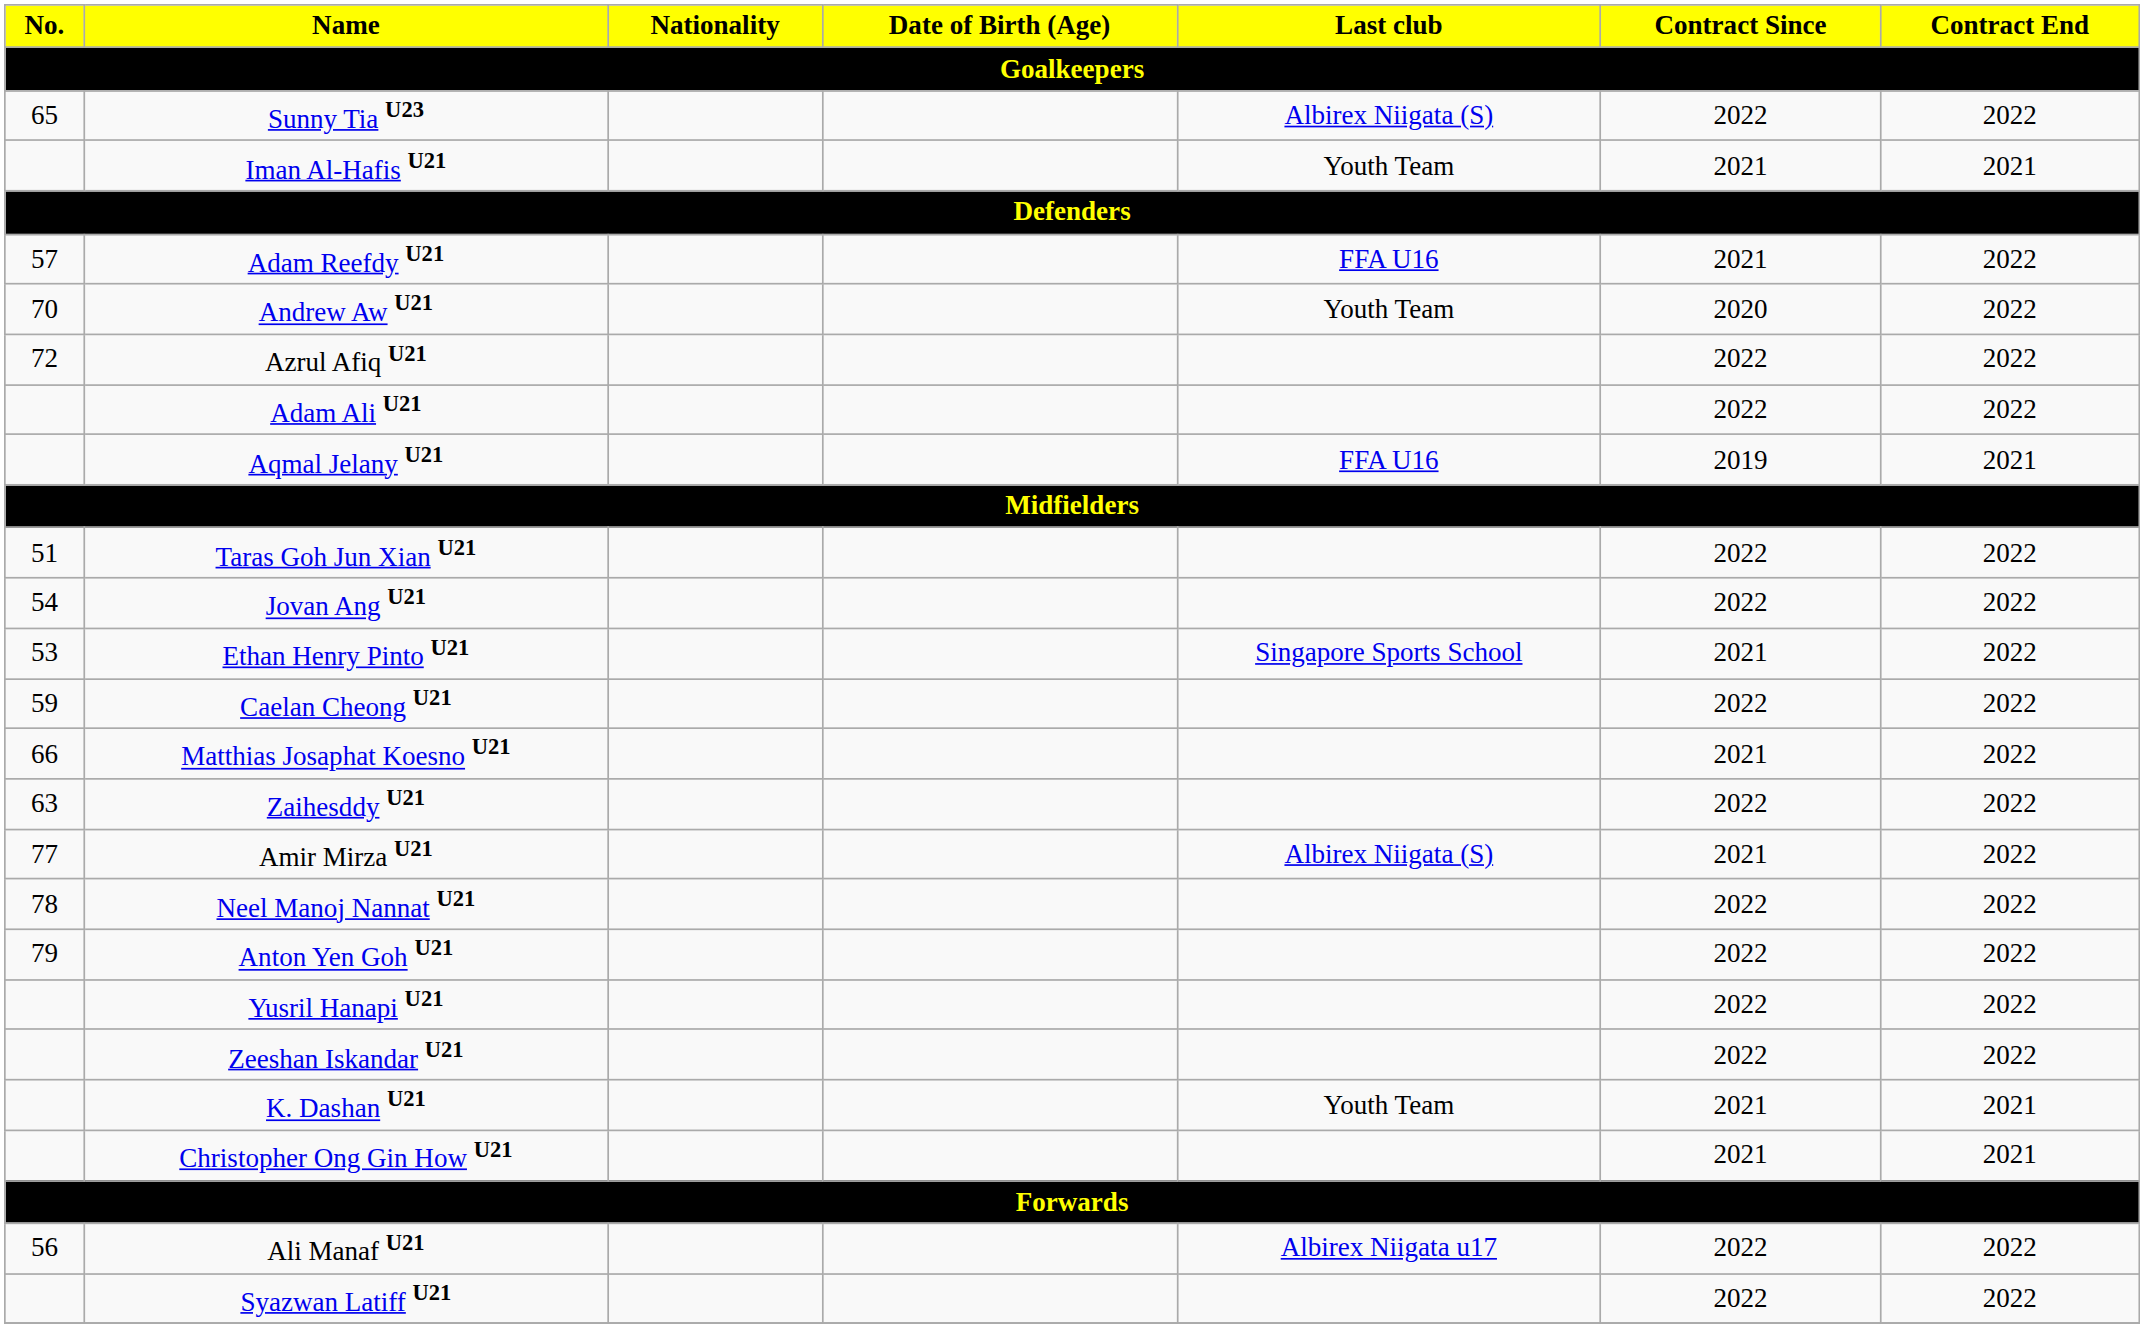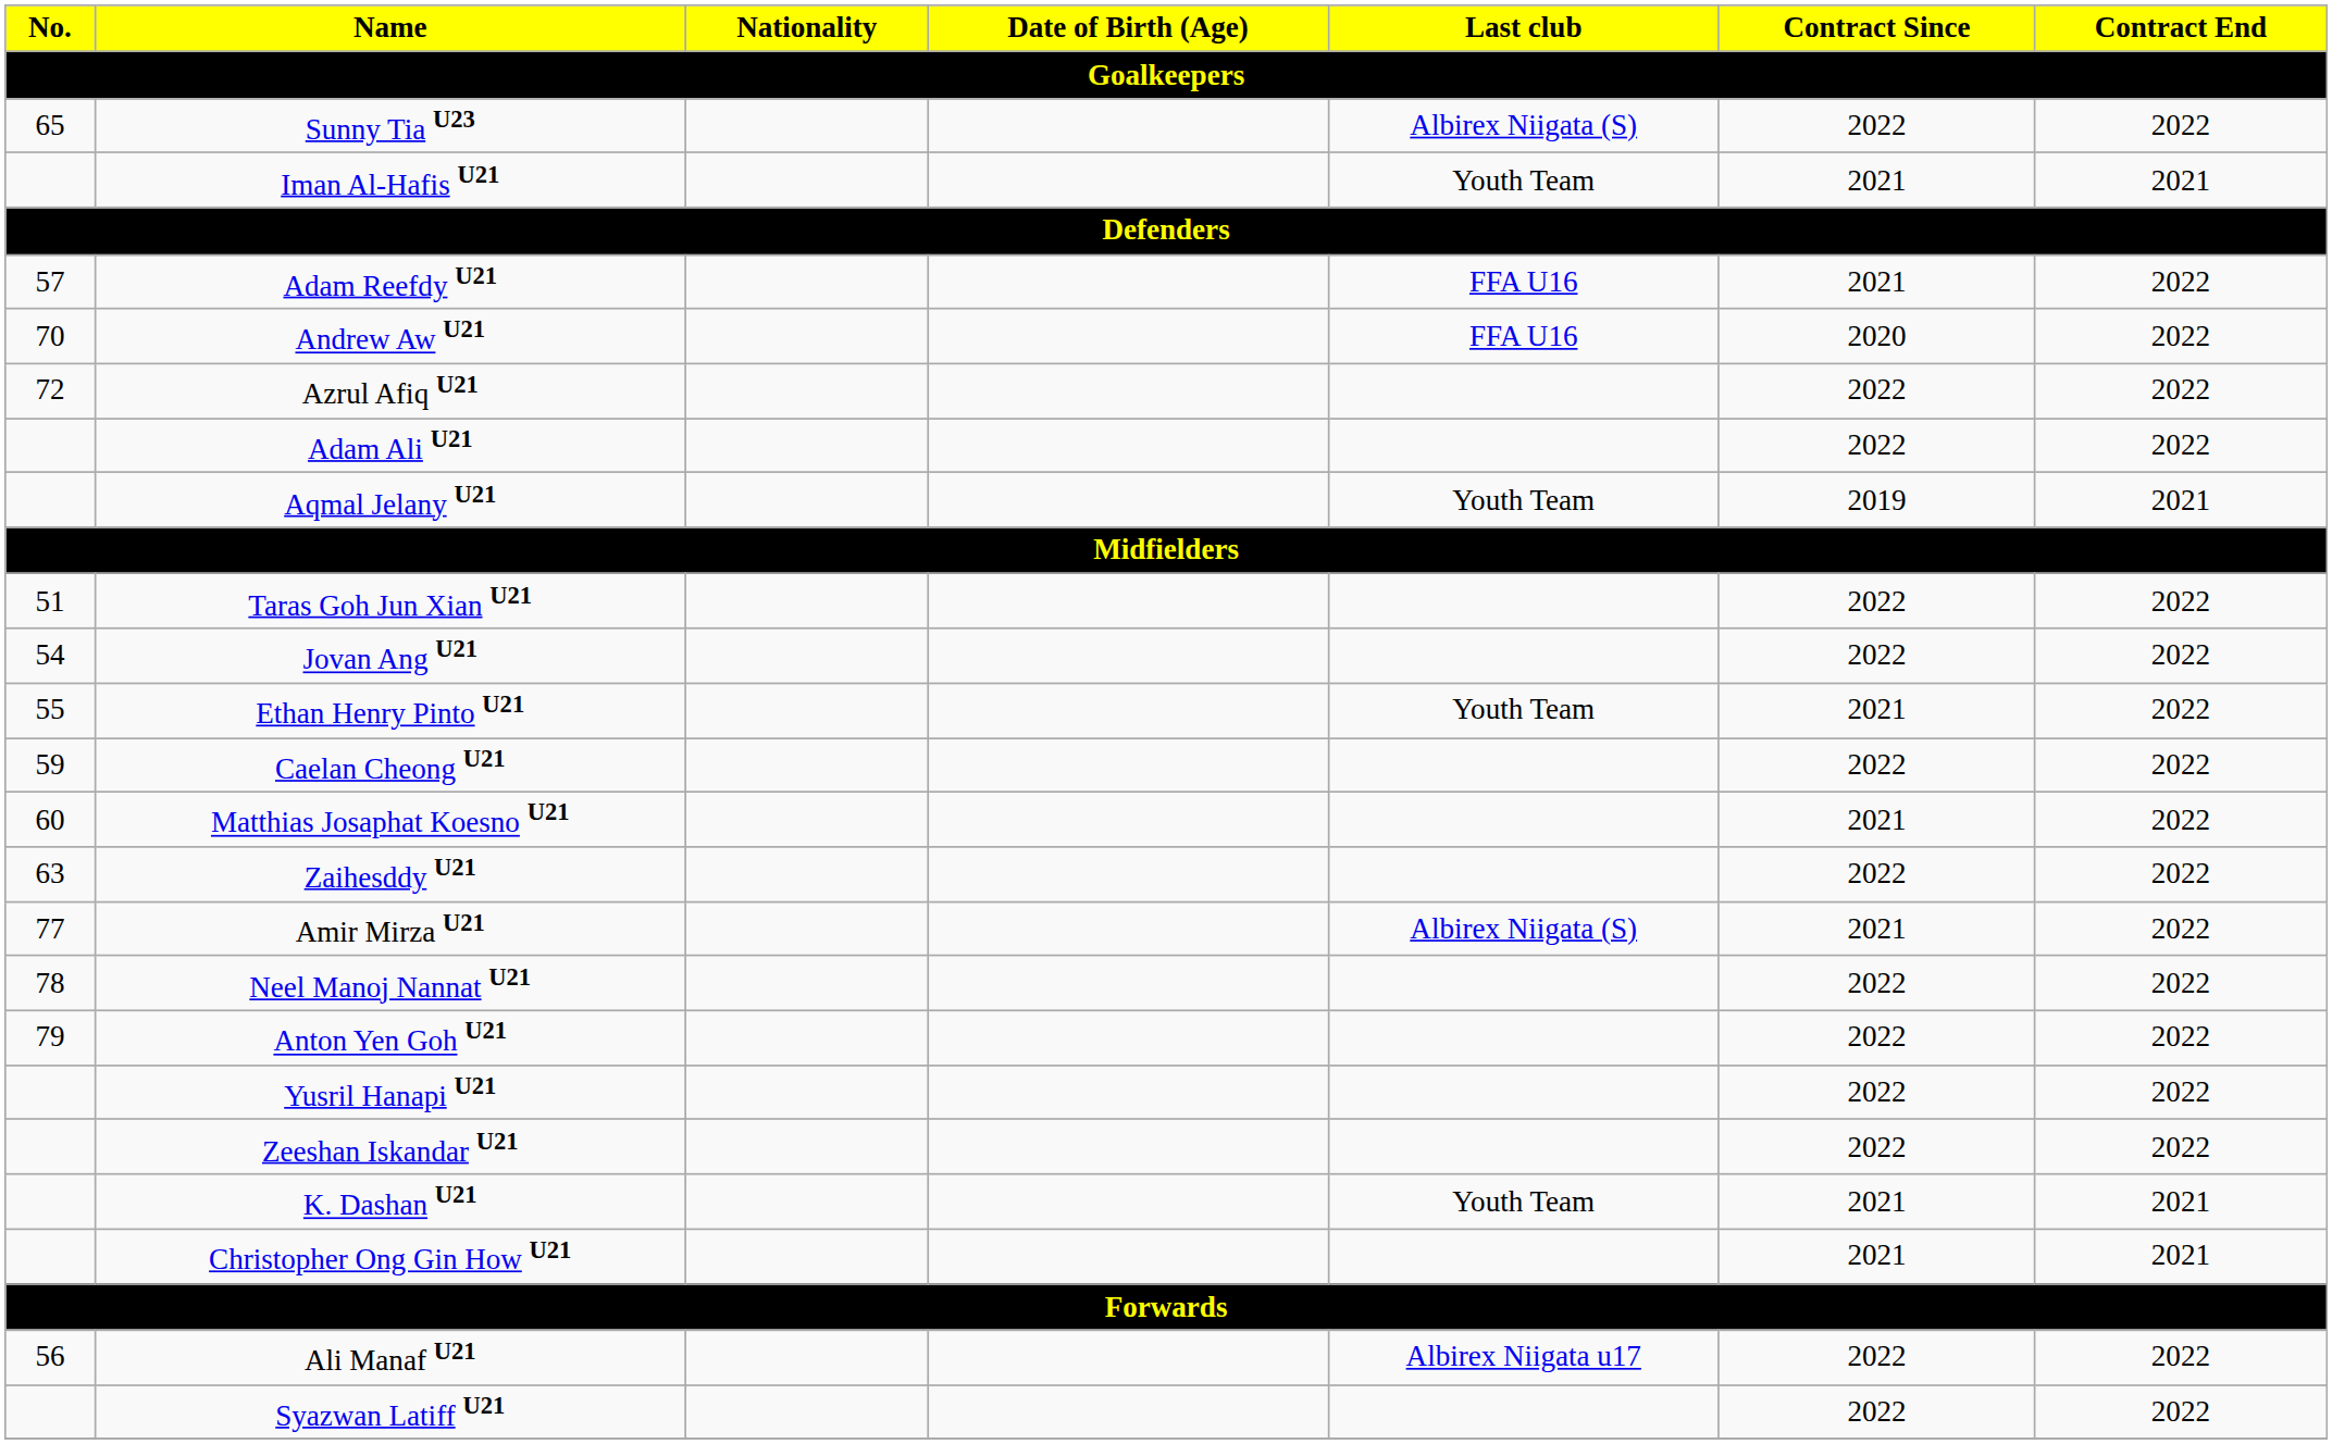Andrew Aw U21 | Last club: Youth Team -> FFA U16
Aqmal Jelany U21 | Last club: FFA U16 -> Youth Team
Ethan Henry Pinto U21 | No.: 53 -> 55
Ethan Henry Pinto U21 | Last club: Singapore Sports School -> Youth Team
Matthias Josaphat Koesno U21 | No.: 66 -> 60
